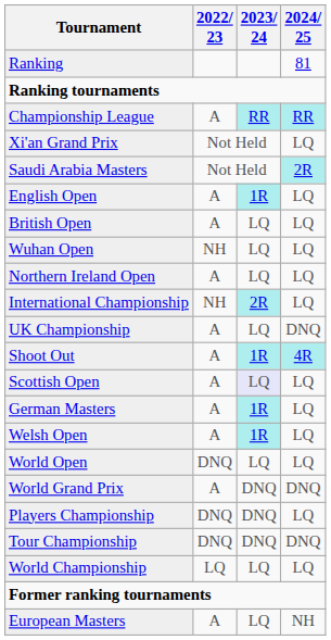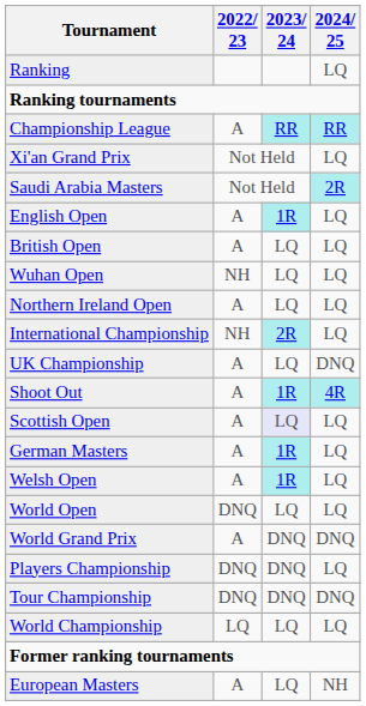Ranking | 2024/ 25: 81 -> LQ
